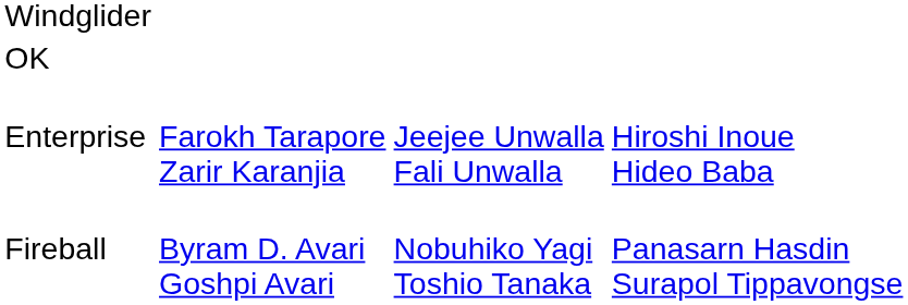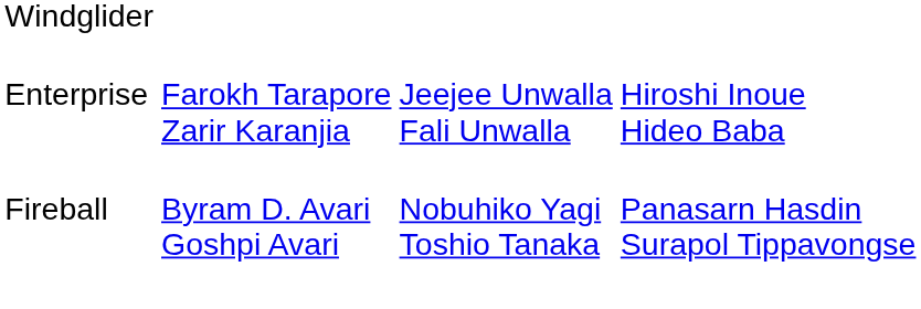- row: OK
